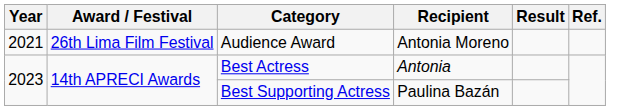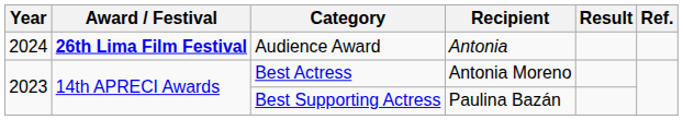Audience Award | Year: 2021 -> 2024
Audience Award | Award / Festival: normal -> bold
Audience Award | Recipient: Antonia Moreno -> Antonia
Best Actress | Recipient: Antonia -> Antonia Moreno
